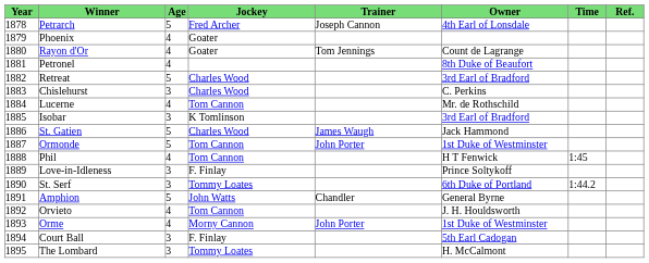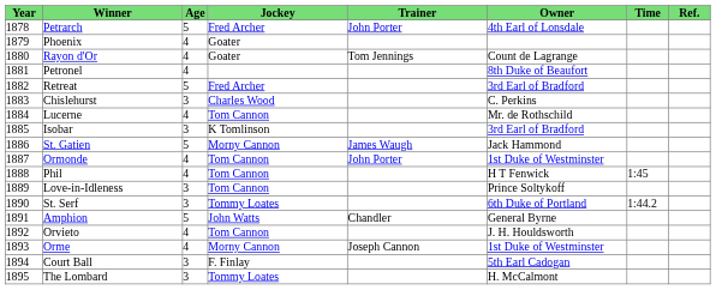Petrarch | Trainer: Joseph Cannon -> John Porter
Retreat | Jockey: Charles Wood -> Fred Archer
St. Gatien | Jockey: Charles Wood -> Morny Cannon
Ormonde | Age: 5 -> 4
Love-in-Idleness | Jockey: F. Finlay -> Tom Cannon
Orme | Trainer: John Porter -> Joseph Cannon
